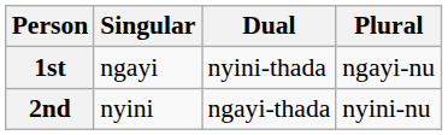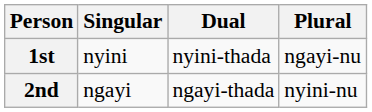1st | Singular: ngayi -> nyini
2nd | Singular: nyini -> ngayi
